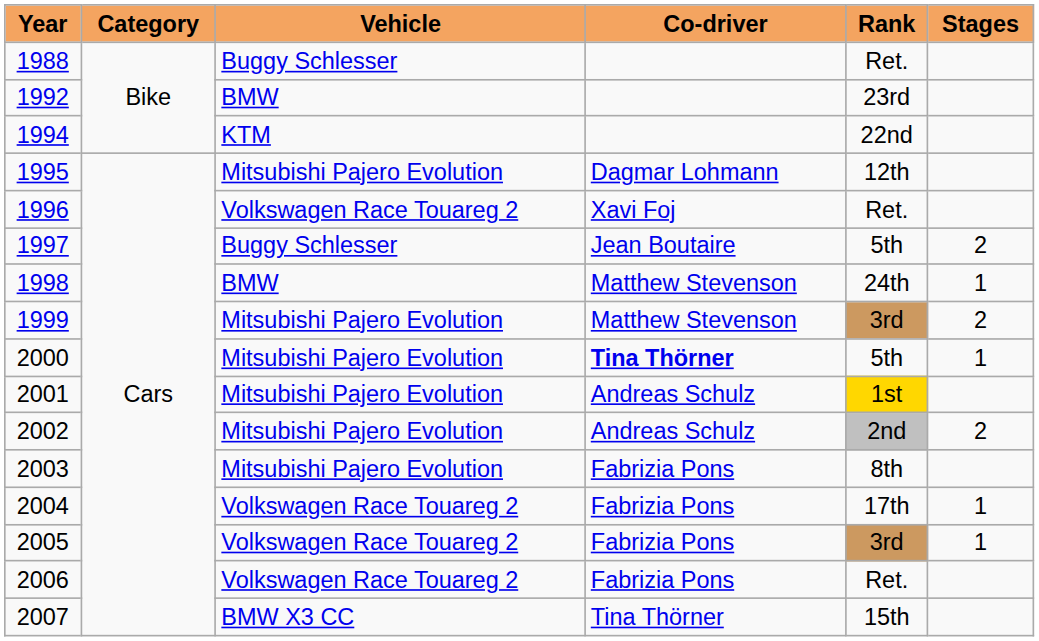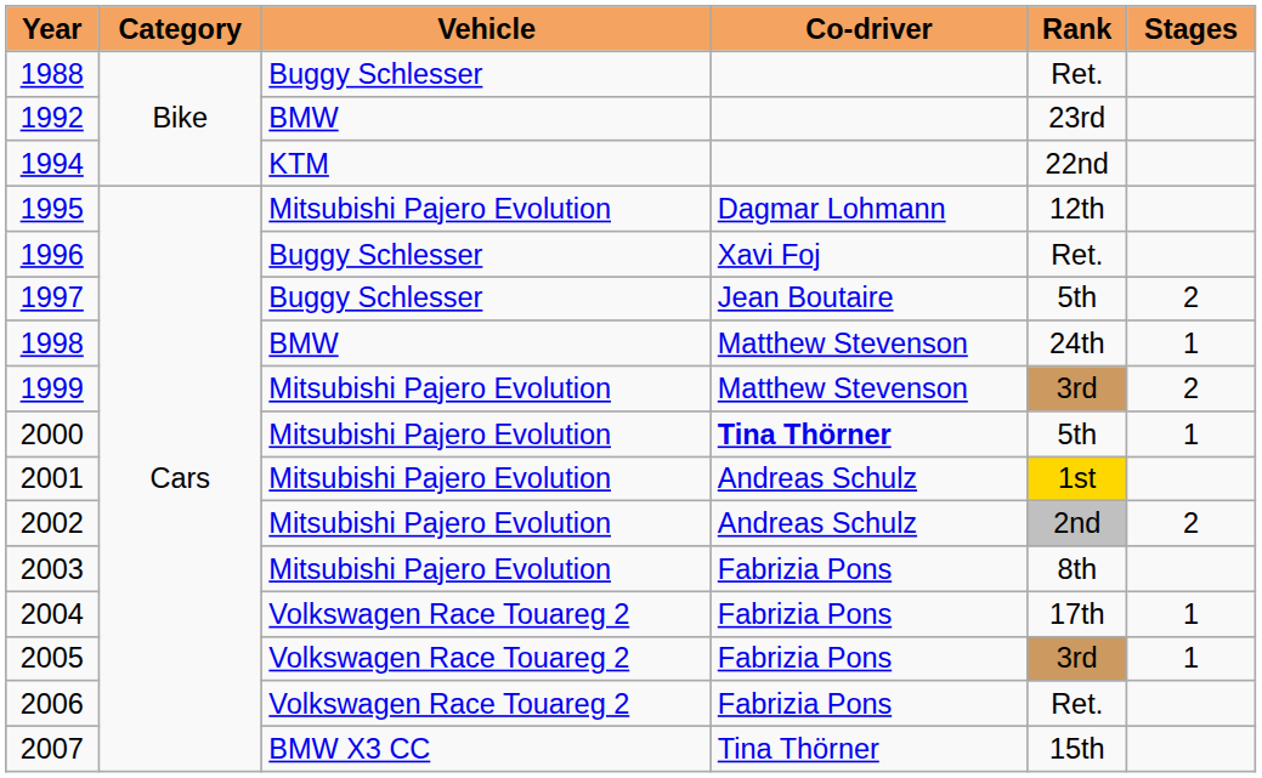1996 | Vehicle: Volkswagen Race Touareg 2 -> Buggy Schlesser
